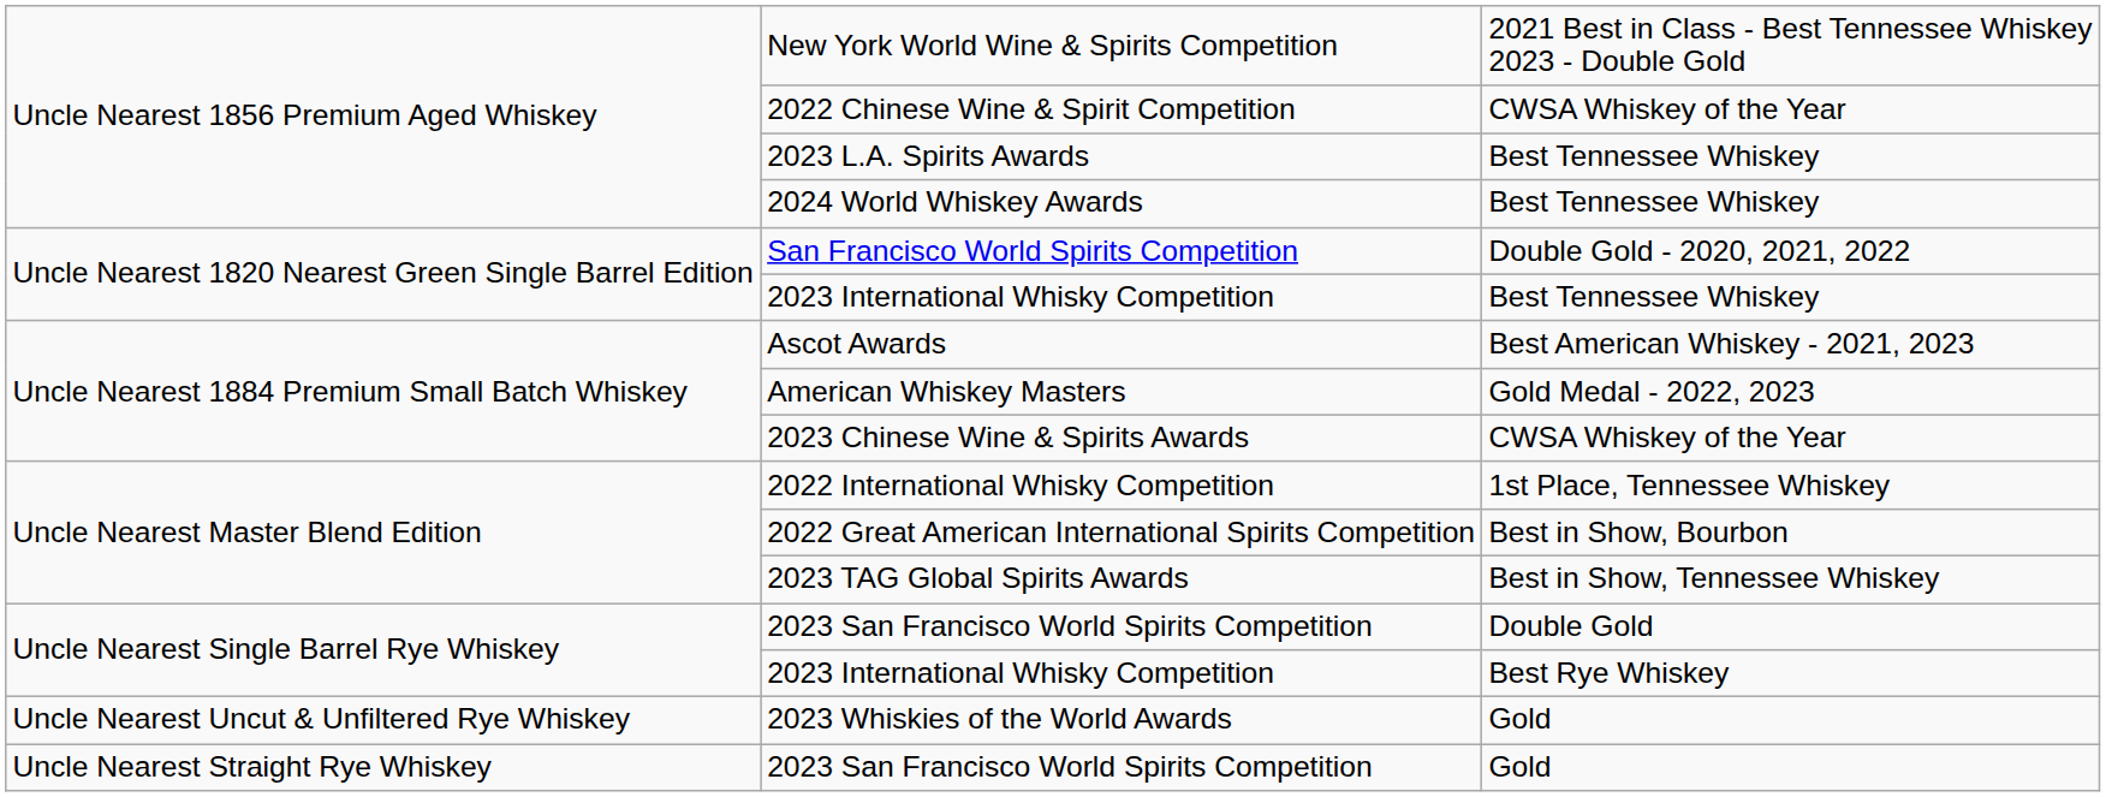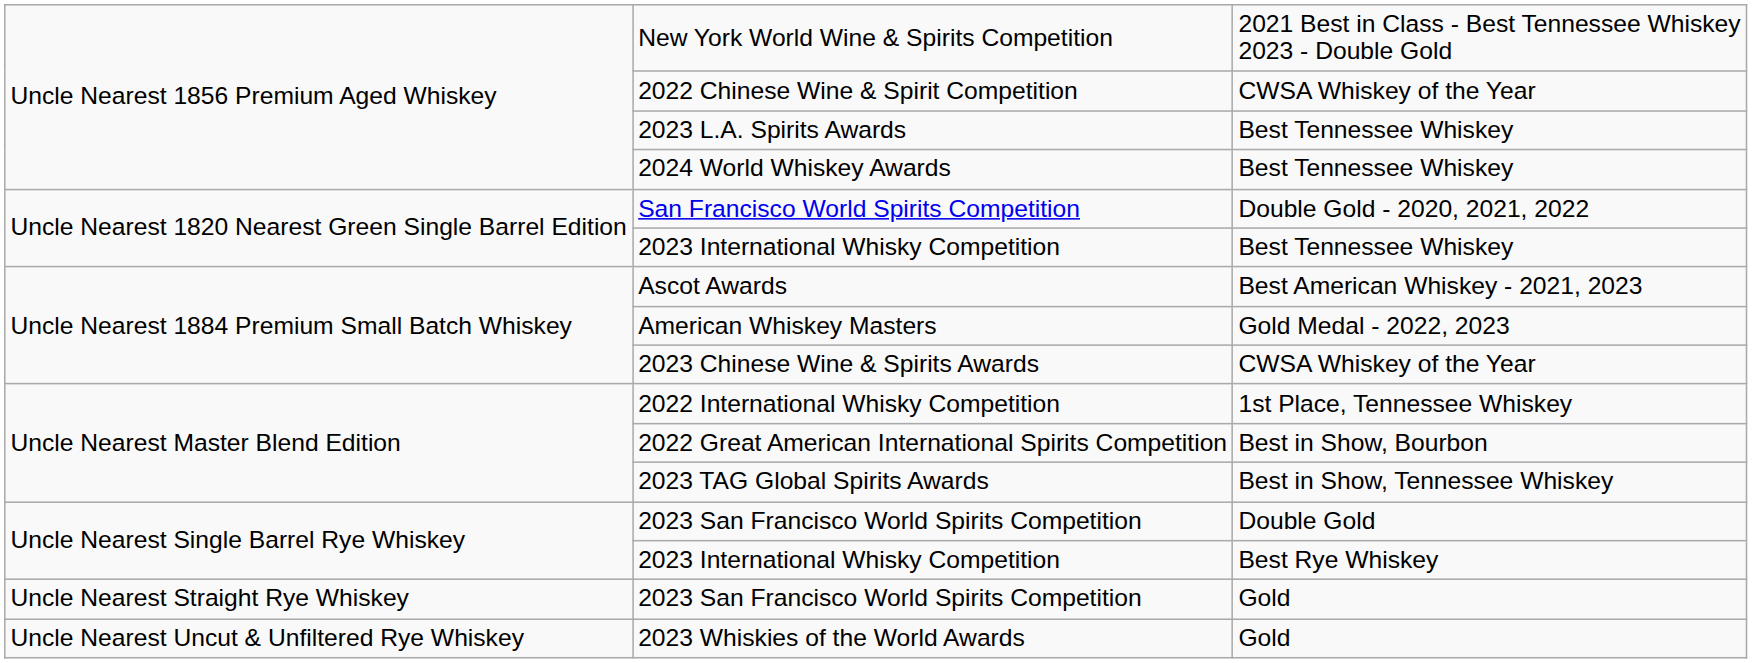rows swapped: 2023 Whiskies of the World Awards <-> 2023 San Francisco World Spirits Competition / Gold
